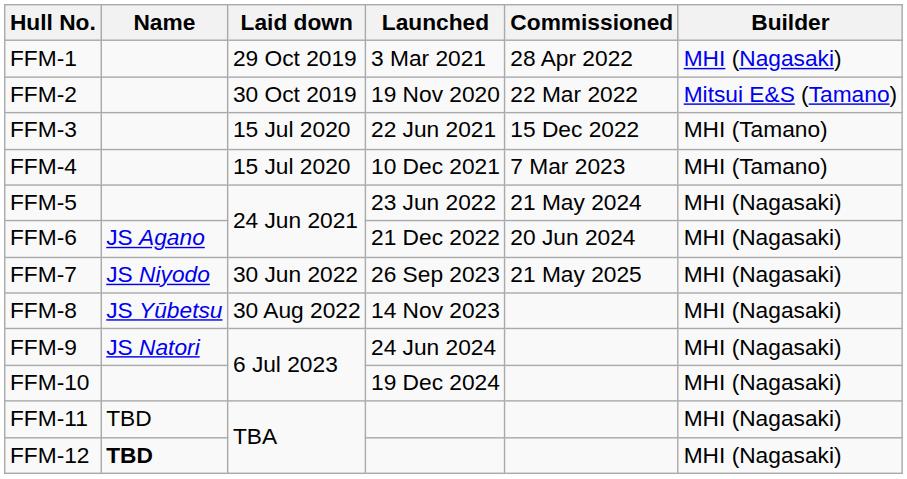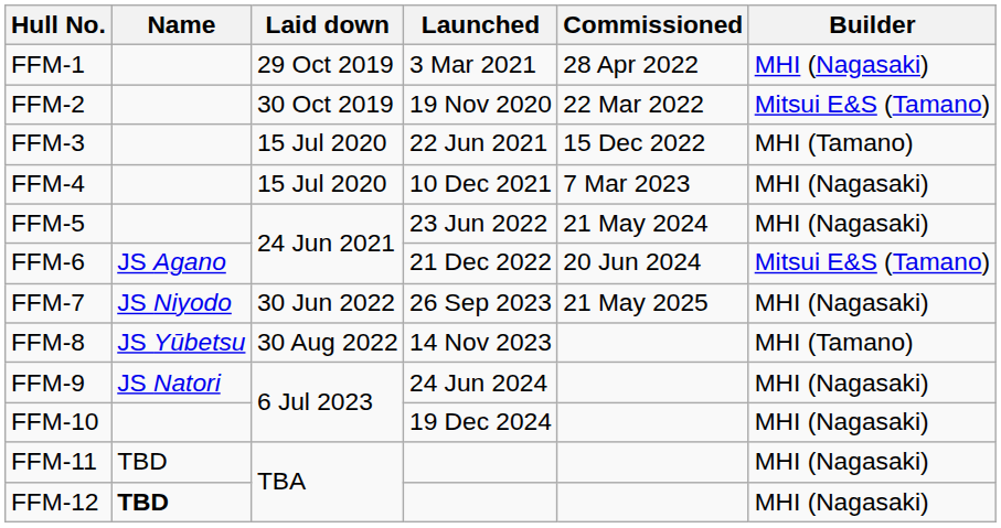FFM-4 | Builder: MHI (Tamano) -> MHI (Nagasaki)
FFM-6 | Builder: MHI (Nagasaki) -> Mitsui E&S (Tamano)
FFM-8 | Builder: MHI (Nagasaki) -> MHI (Tamano)
